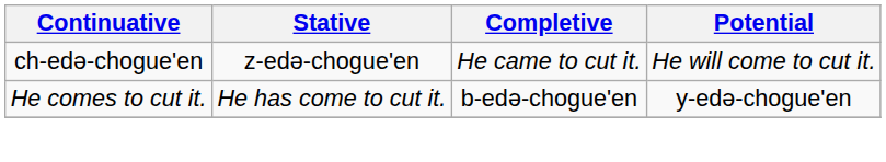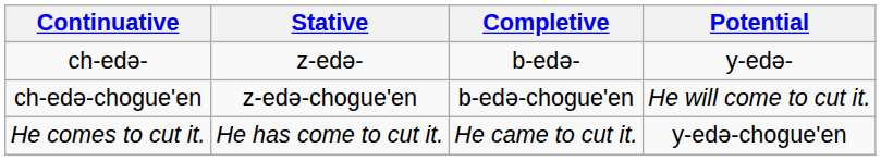+ row: ch-edə- | z-edə- | b-edə- | y-edə-
ch-edə-chogue'en | Completive: He came to cut it. -> b-edə-chogue'en
He comes to cut it. | Completive: b-edə-chogue'en -> He came to cut it.
